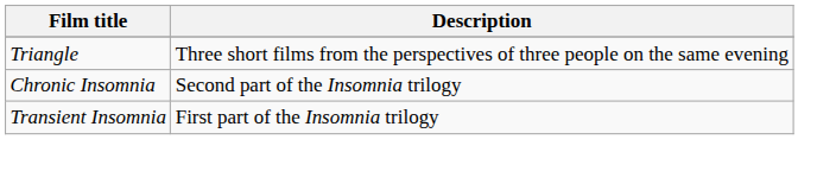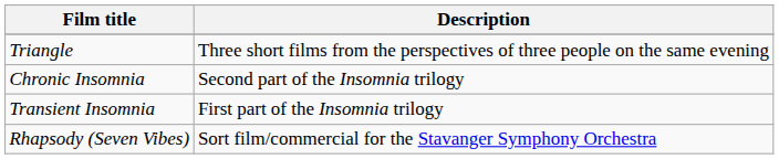+ row: Rhapsody (Seven Vibes) | Sort film/commercial for the Stavanger Symphony Orchestra
